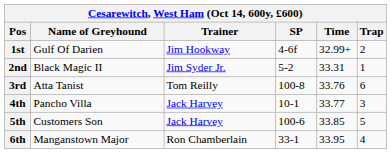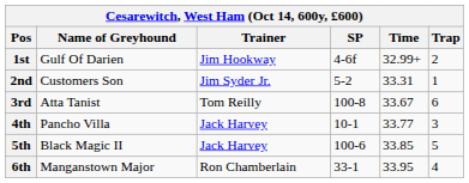2nd | Name of Greyhound: Black Magic II -> Customers Son
3rd | Time: 33.76 -> 33.67
5th | Name of Greyhound: Customers Son -> Black Magic II
